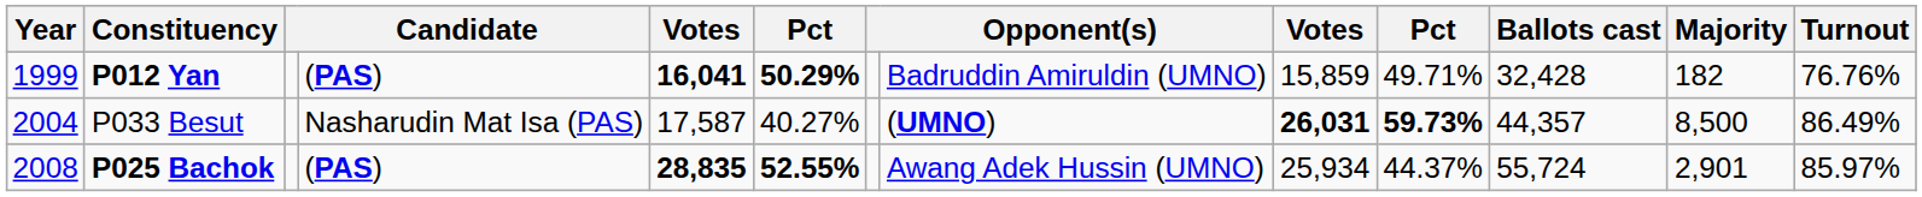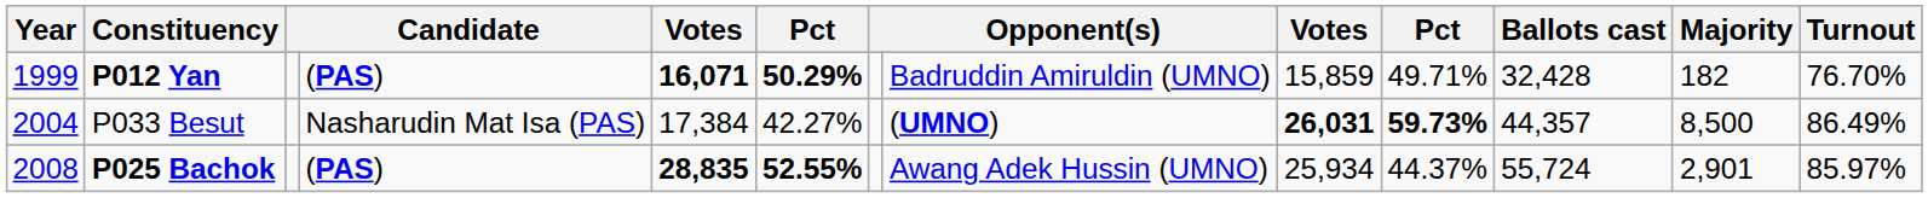P012 Yan | column 5: 16,041 -> 16,071
P012 Yan | Turnout: 76.76% -> 76.70%
P033 Besut | column 5: 17,587 -> 17,384
P033 Besut | column 6: 40.27% -> 42.27%
